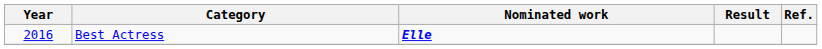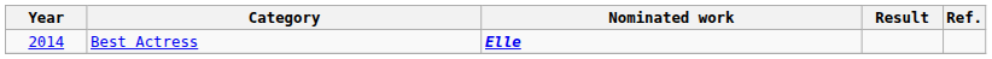Best Actress | Year: 2016 -> 2014
